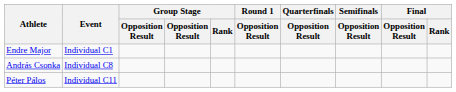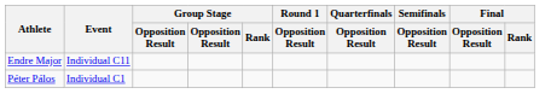Endre Major | Event: Individual C1 -> Individual C11
- row: András Csonka | Individual C8
Péter Pálos | Event: Individual C11 -> Individual C1
